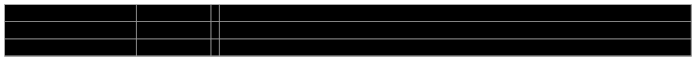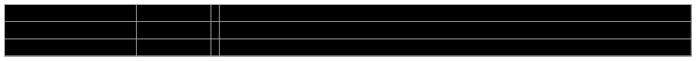rows swapped: Ellie Marcovsky <-> Chace Sperling
